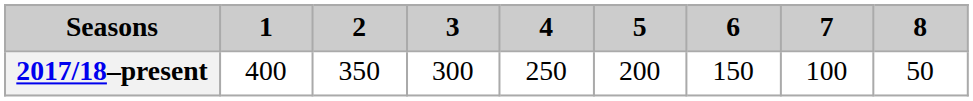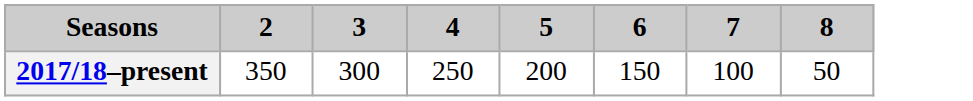- column: 1 | 400
